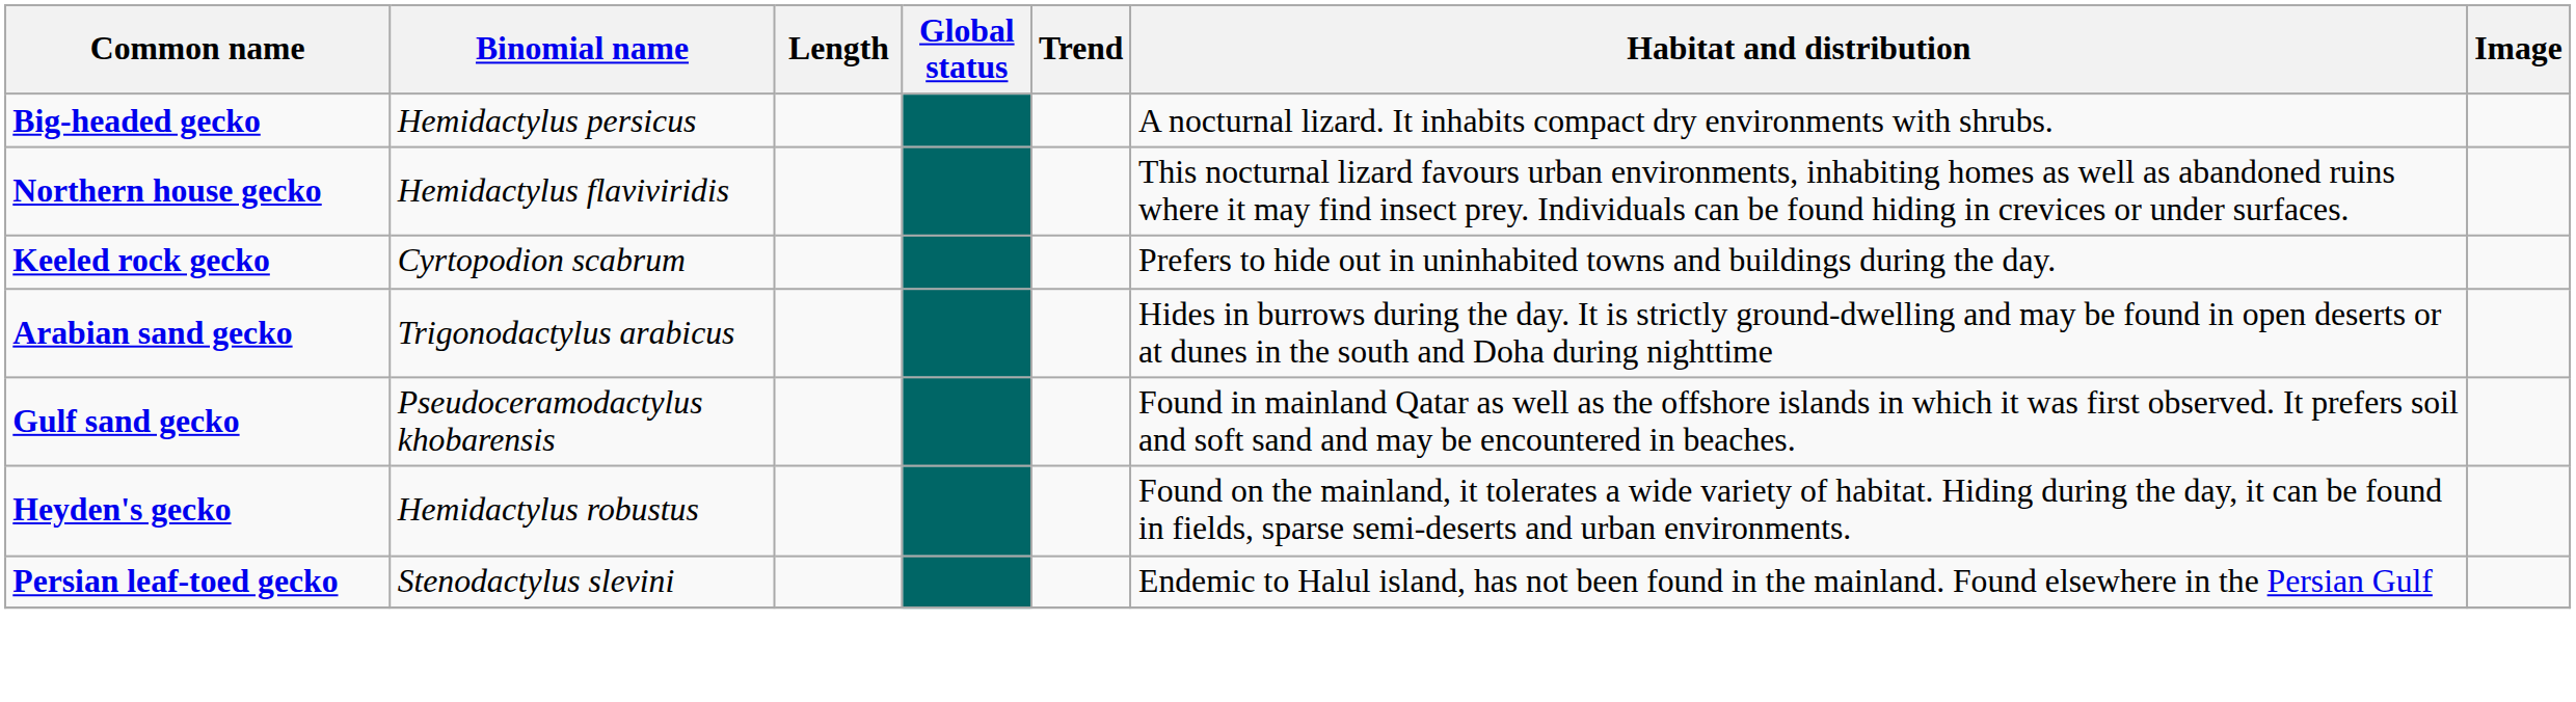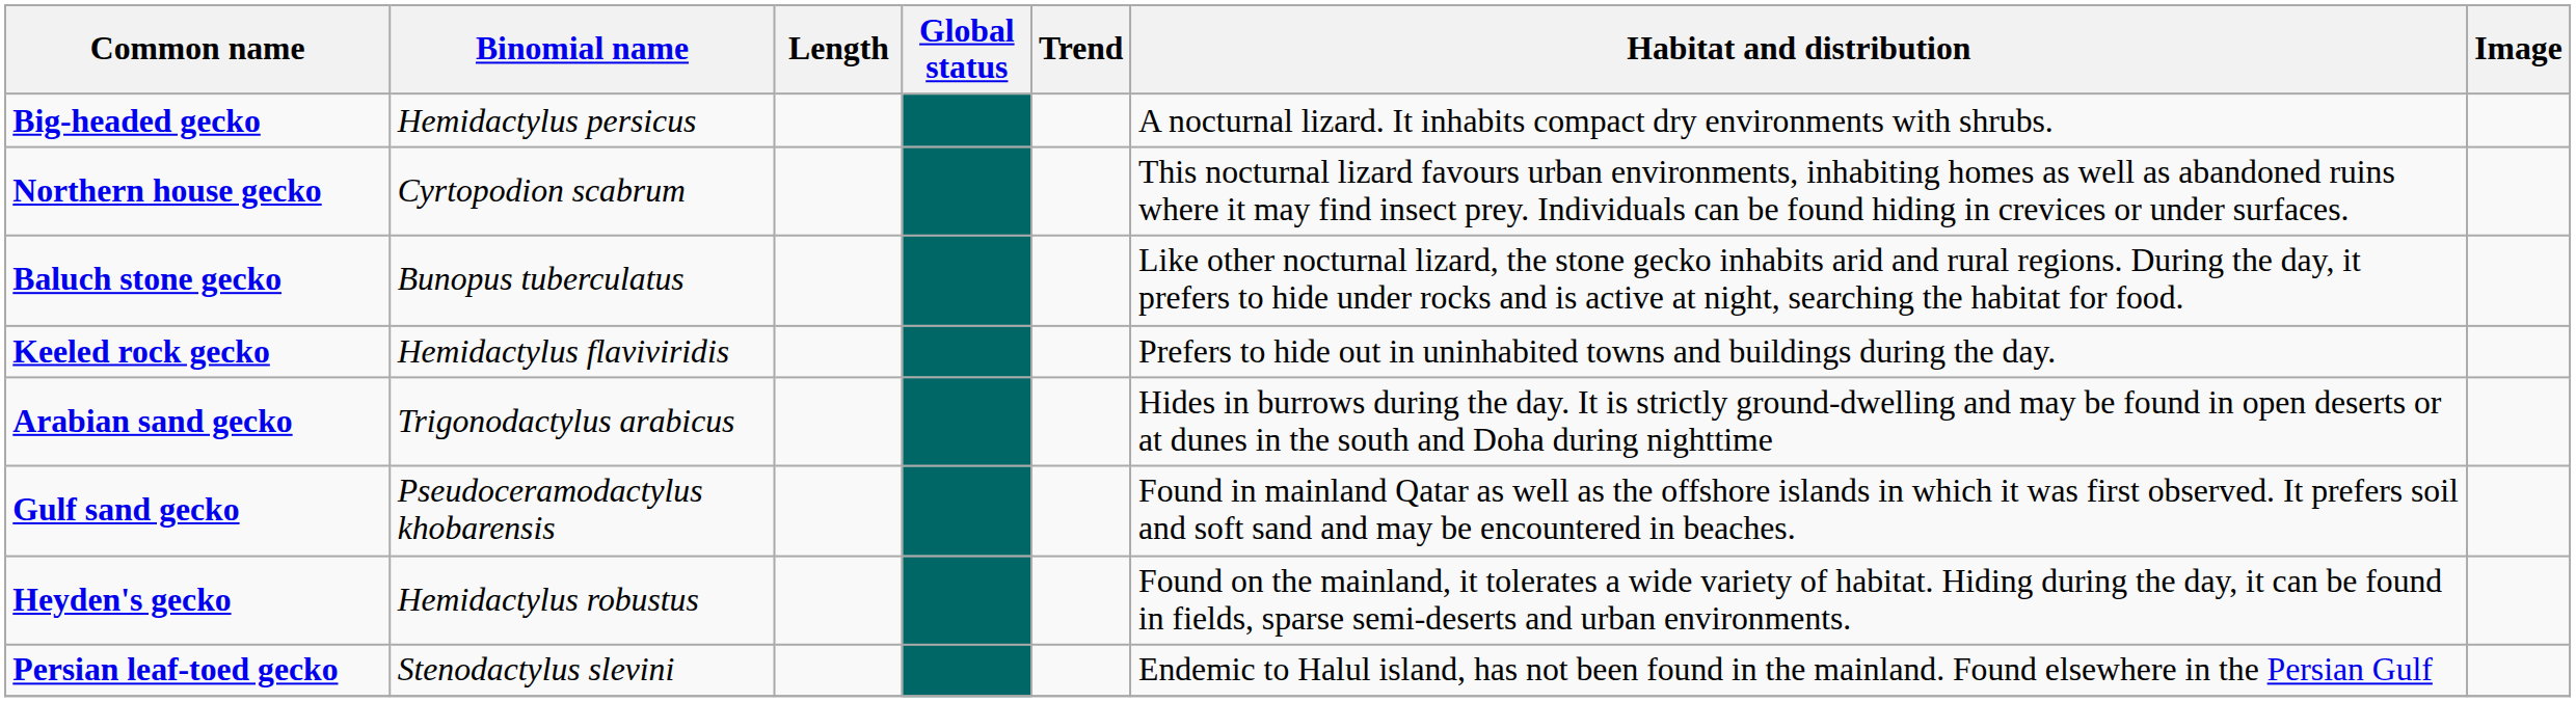Northern house gecko | Binomial name: Hemidactylus flaviviridis -> Cyrtopodion scabrum
+ row: Baluch stone gecko | Bunopus tuberculatus | Like other nocturnal lizard, the stone gecko inhabits arid and rural regions. During the day, it prefers to hide under rocks and is active at night, searching the habitat for food.
Keeled rock gecko | Binomial name: Cyrtopodion scabrum -> Hemidactylus flaviviridis
